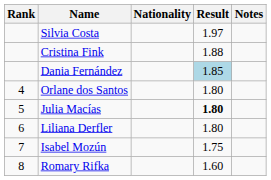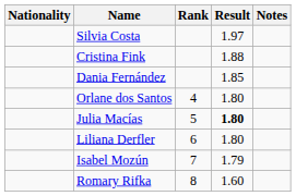columns swapped: Rank <-> Nationality
Dania Fernández | Result: lightblue background -> no background
Isabel Mozún | Result: 1.75 -> 1.79
